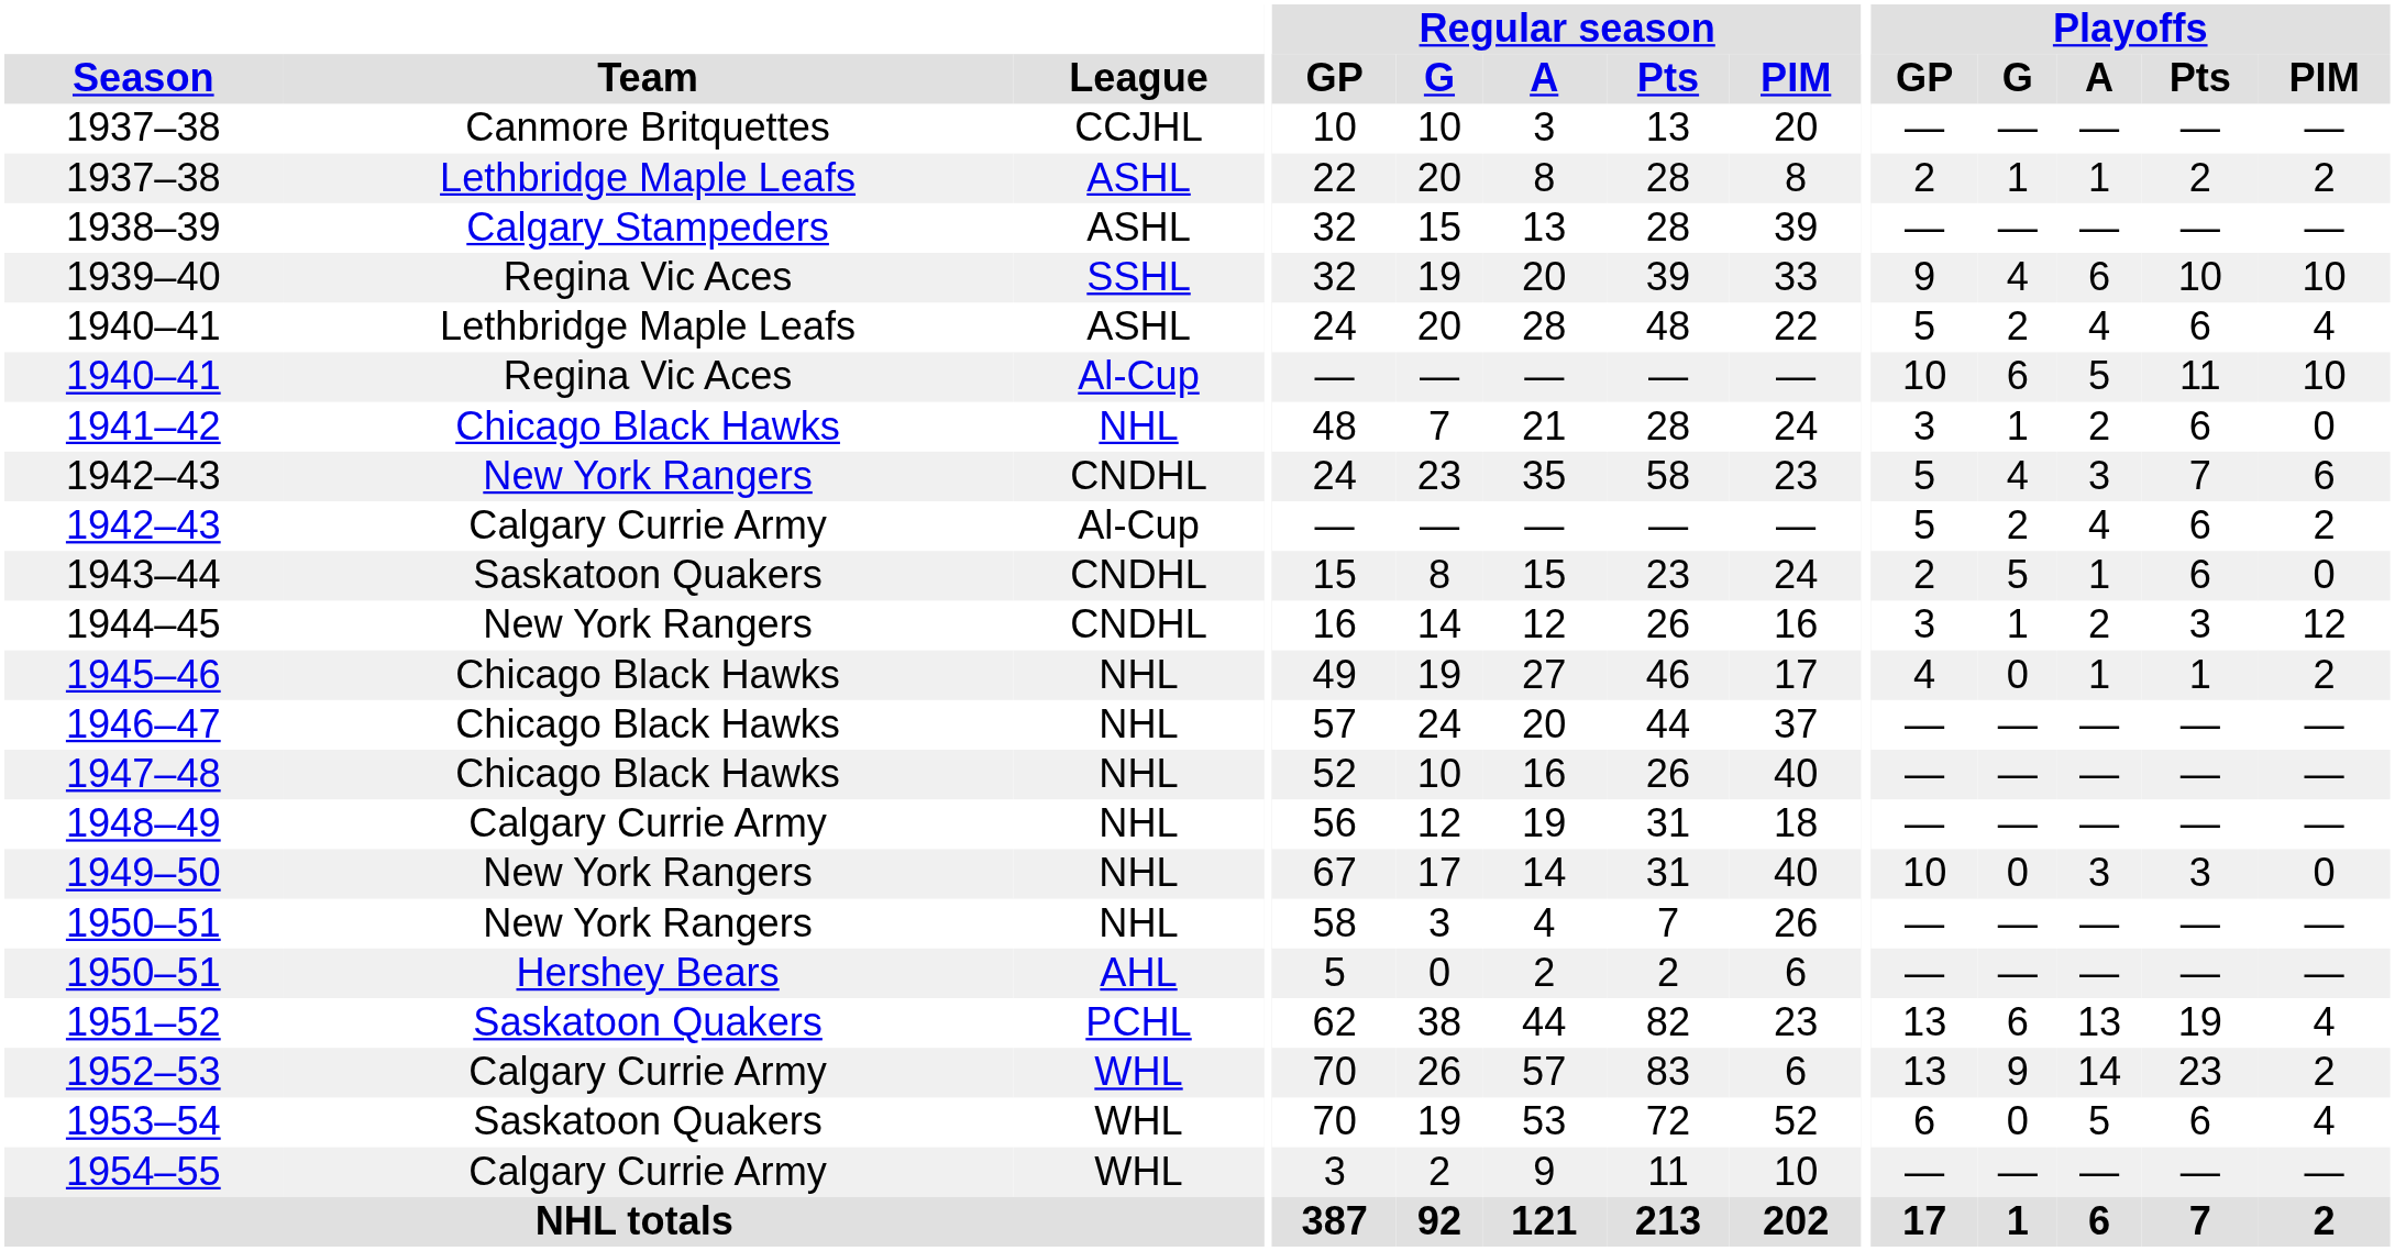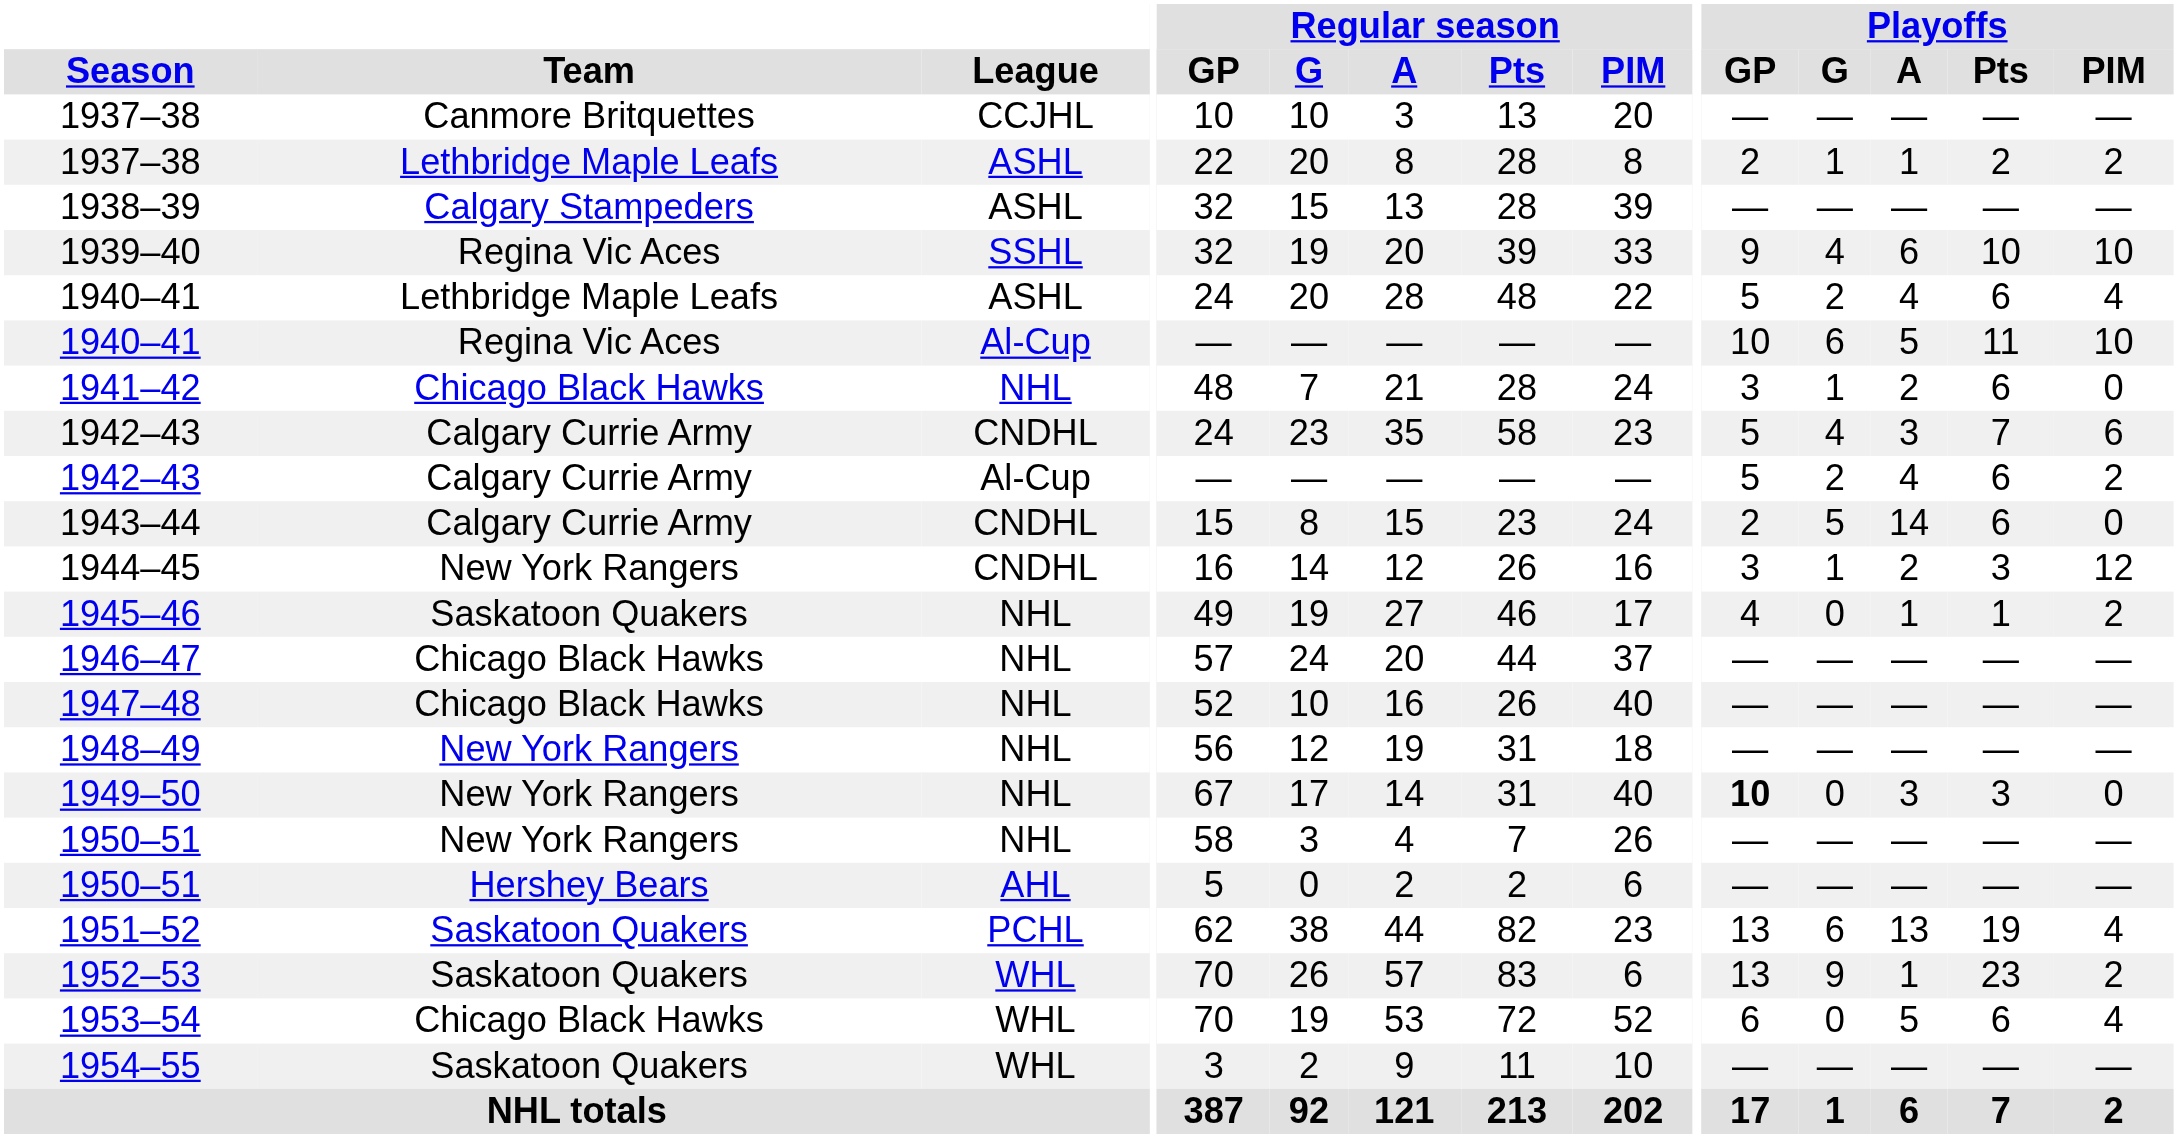1942–43 / CNDHL | Team: New York Rangers -> Calgary Currie Army
1943–44 | Team: Saskatoon Quakers -> Calgary Currie Army
1943–44 | Playoffs / A: 1 -> 14
1945–46 | Team: Chicago Black Hawks -> Saskatoon Quakers
1948–49 | Team: Calgary Currie Army -> New York Rangers
1949–50 | Playoffs / GP: normal -> bold
1952–53 | Team: Calgary Currie Army -> Saskatoon Quakers
1952–53 | Playoffs / A: 14 -> 1
1953–54 | Team: Saskatoon Quakers -> Chicago Black Hawks
1954–55 | Team: Calgary Currie Army -> Saskatoon Quakers
